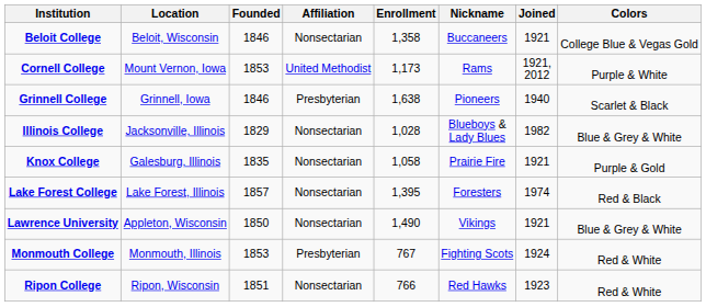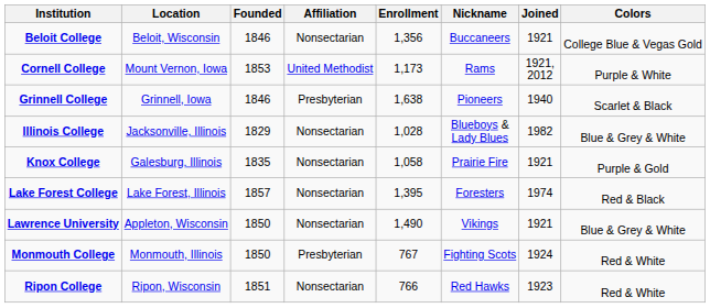Beloit College | Enrollment: 1,358 -> 1,356
Monmouth College | Founded: 1853 -> 1850
